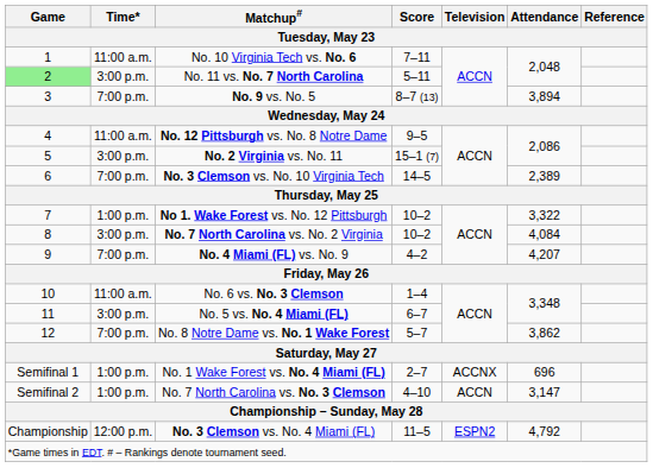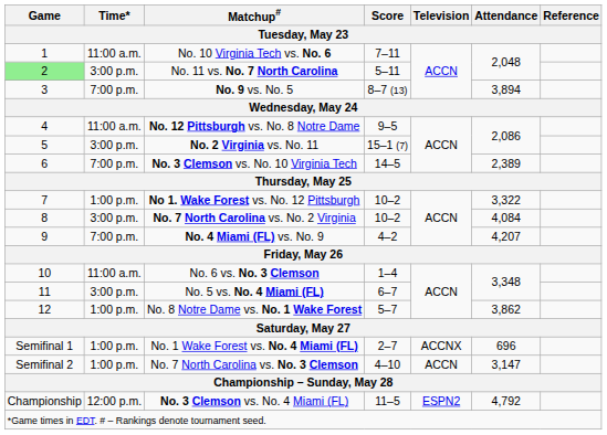No. 8 Notre Dame vs. No. 1 Wake Forest | Time*: 7:00 p.m. -> 1:00 p.m.
